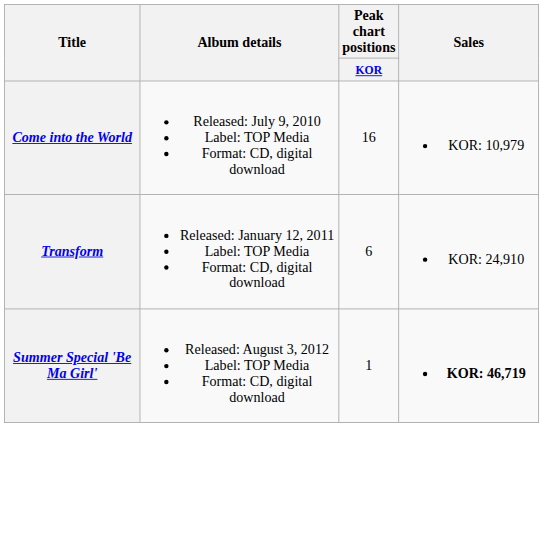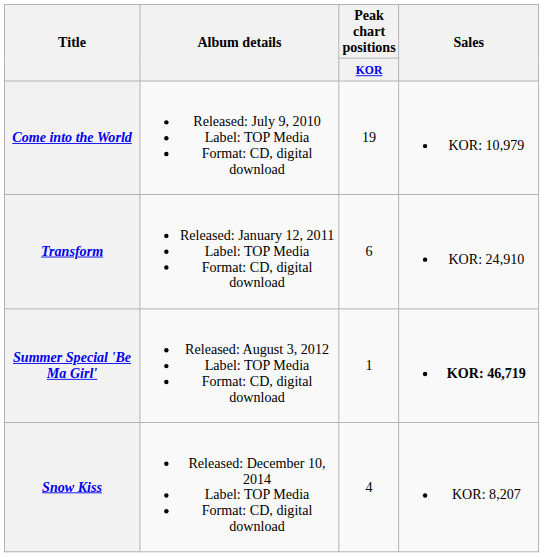Come into the World | Peak chart positions / KOR: 16 -> 19
+ row: Snow Kiss | Released: December 10, 2014 Label: TOP Media Format: CD, digital download | 4 | KOR: 8,207
